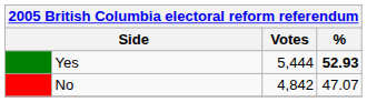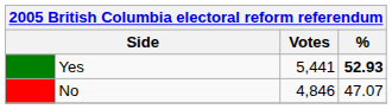Yes | Votes: 5,444 -> 5,441
No | Votes: 4,842 -> 4,846
